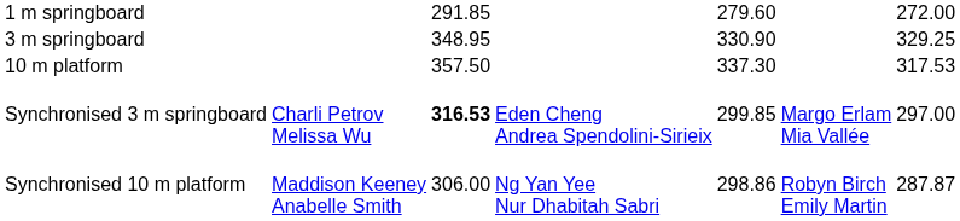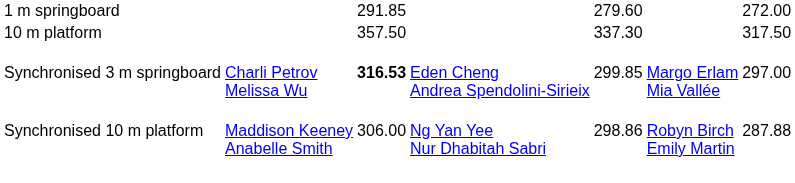- row: 3 m springboard | 348.95 | 330.90 | 329.25
10 m platform | column 7: 317.53 -> 317.50
Synchronised 10 m platform | column 7: 287.87 -> 287.88
